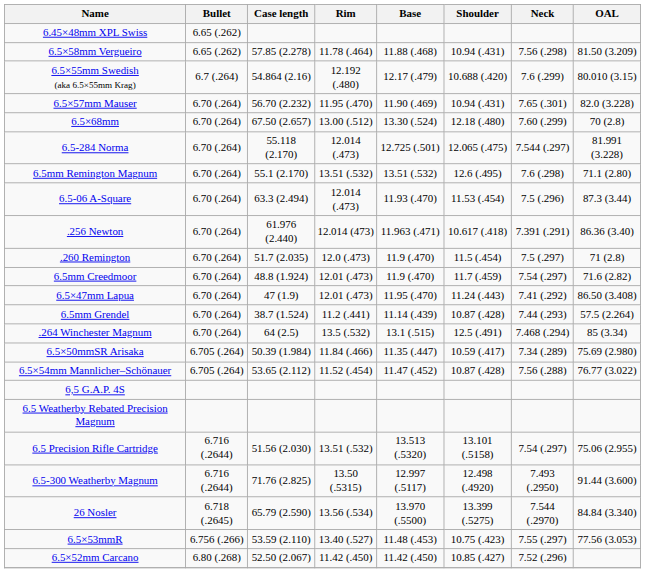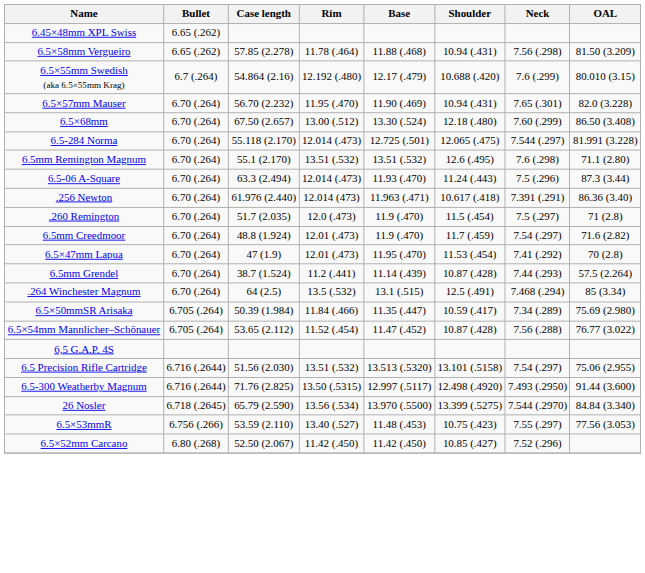6.5×68mm | OAL: 70 (2.8) -> 86.50 (3.408)
6.5-06 A-Square | Shoulder: 11.53 (.454) -> 11.24 (.443)
6.5×47mm Lapua | Shoulder: 11.24 (.443) -> 11.53 (.454)
6.5×47mm Lapua | OAL: 86.50 (3.408) -> 70 (2.8)
- row: 6.5 Weatherby Rebated Precision Magnum
